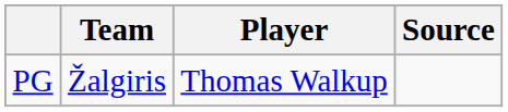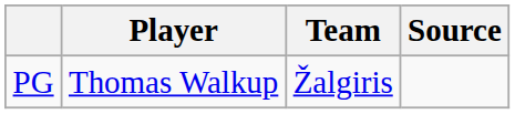columns swapped: Player <-> Team
